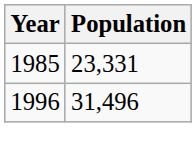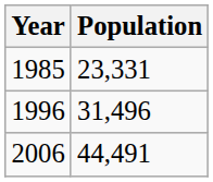+ row: 2006 | 44,491
